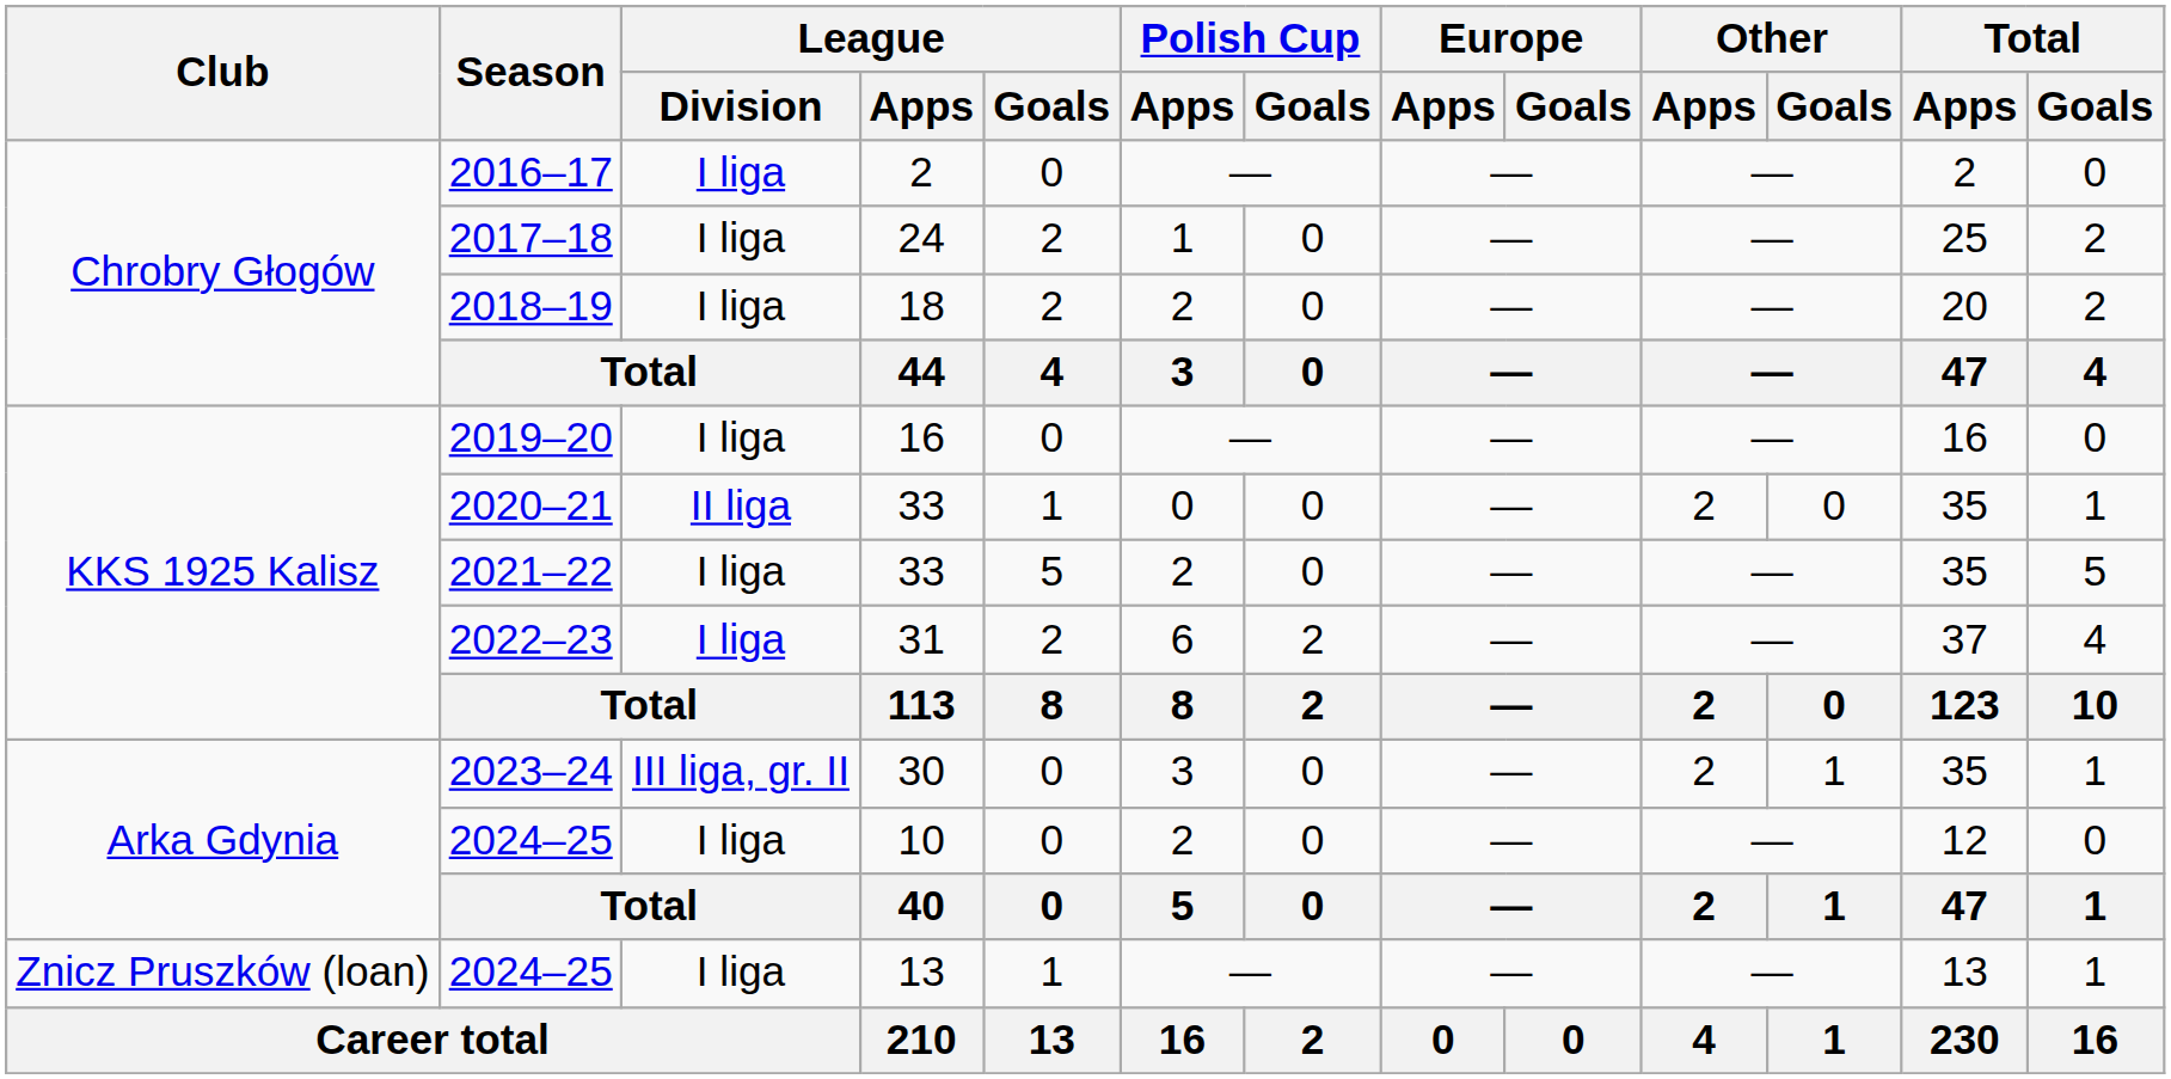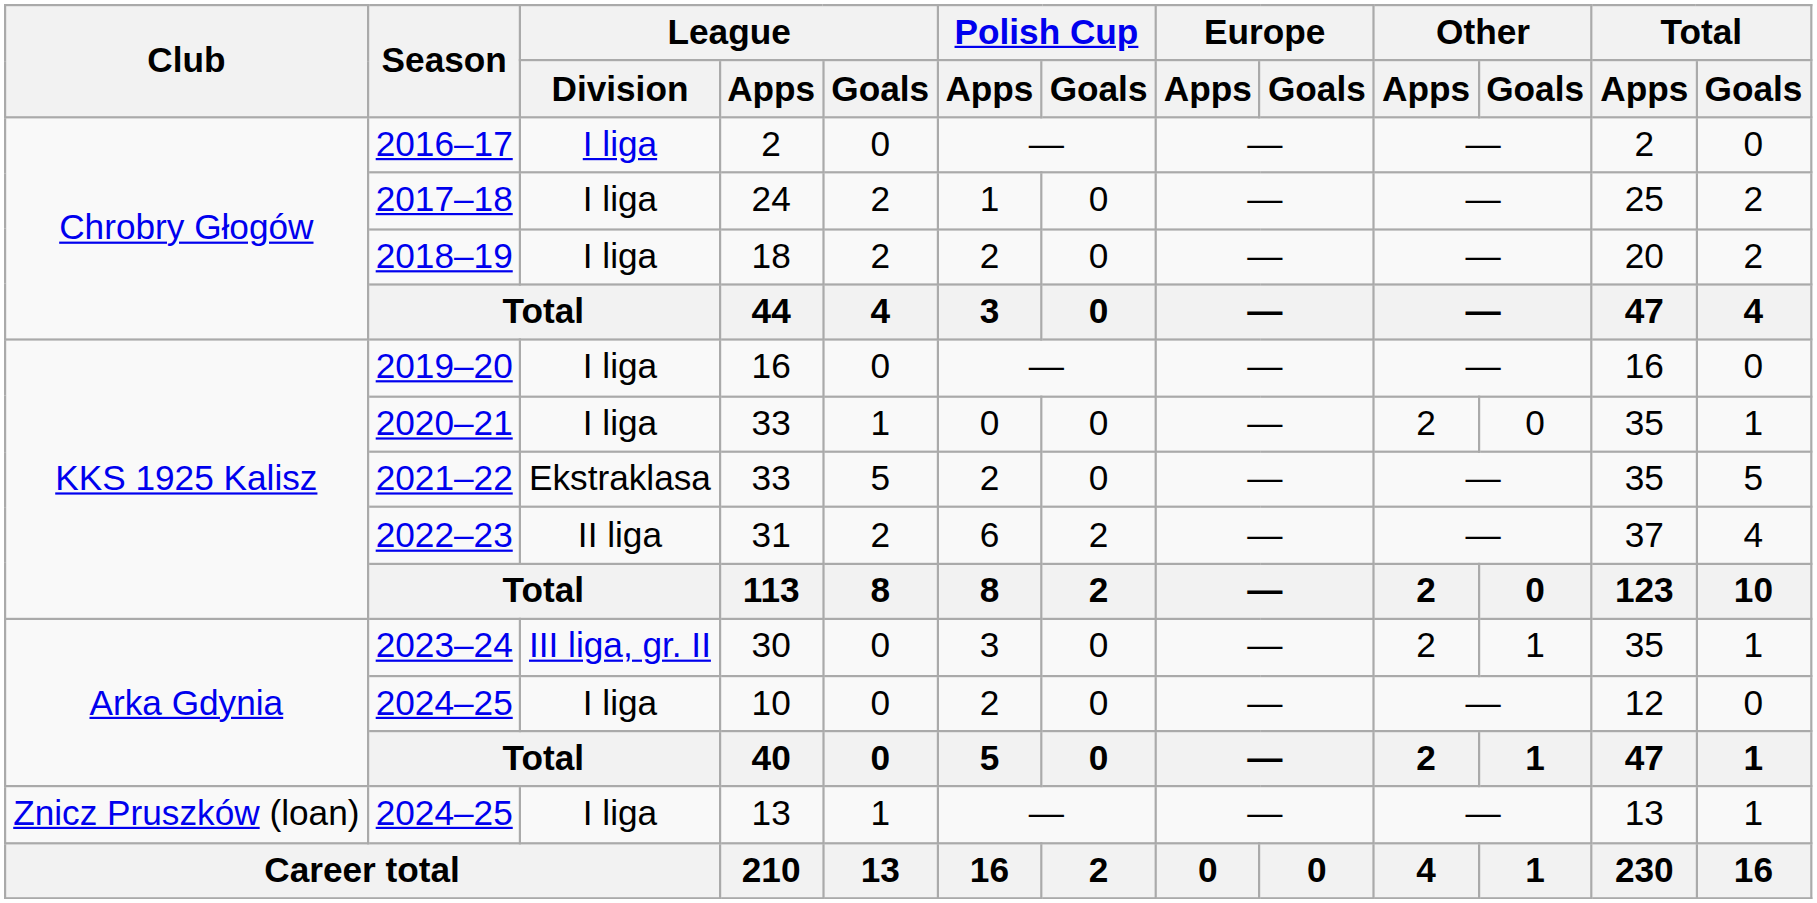2020–21 | League / Division: II liga -> I liga
2021–22 | League / Division: I liga -> Ekstraklasa
2022–23 | League / Division: I liga -> II liga
